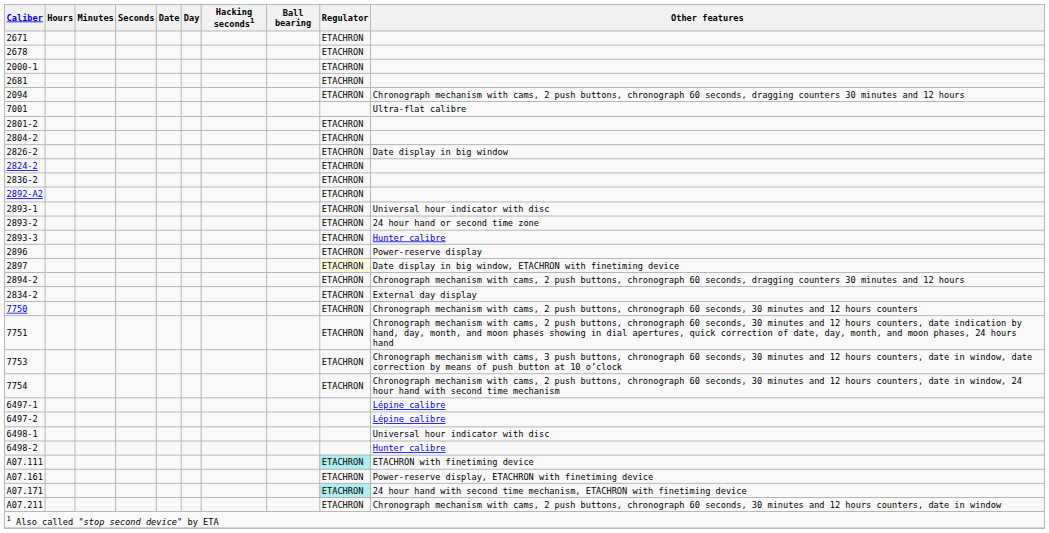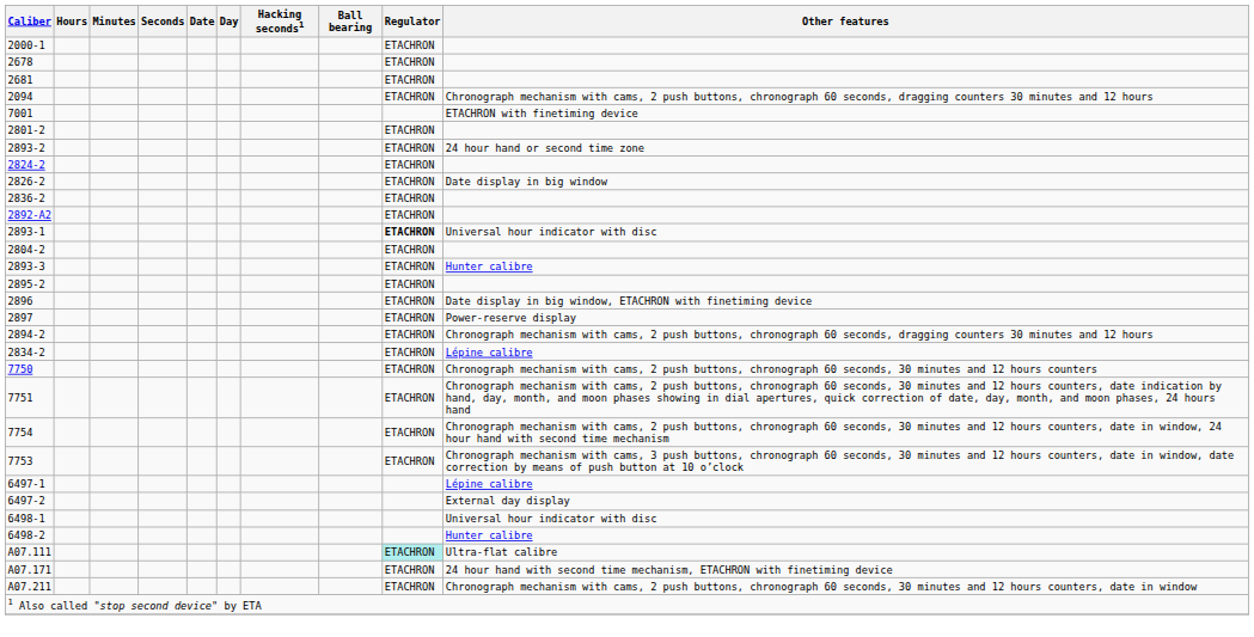- row: 2671 | ETACHRON
rows swapped: 2678 <-> 2000-1
7001 | Other features: Ultra-flat calibre -> ETACHRON with finetiming device
rows swapped: 2804-2 <-> 2893-2
rows swapped: 2824-2 <-> 2826-2
2893-1 | Regulator: normal -> bold
+ row: 2895-2 | ETACHRON
2896 | Other features: Power-reserve display -> Date display in big window, ETACHRON with finetiming device
2897 | Regulator: lightyellow background -> no background
2897 | Other features: Date display in big window, ETACHRON with finetiming device -> Power-reserve display
2834-2 | Other features: External day display -> Lépine calibre
rows swapped: 7753 <-> 7754
6497-2 | Other features: Lépine calibre -> External day display
A07.111 | Other features: ETACHRON with finetiming device -> Ultra-flat calibre
- row: A07.161 | ETACHRON | Power-reserve display, ETACHRON with finetiming device
A07.171 | Regulator: paleturquoise background -> no background
